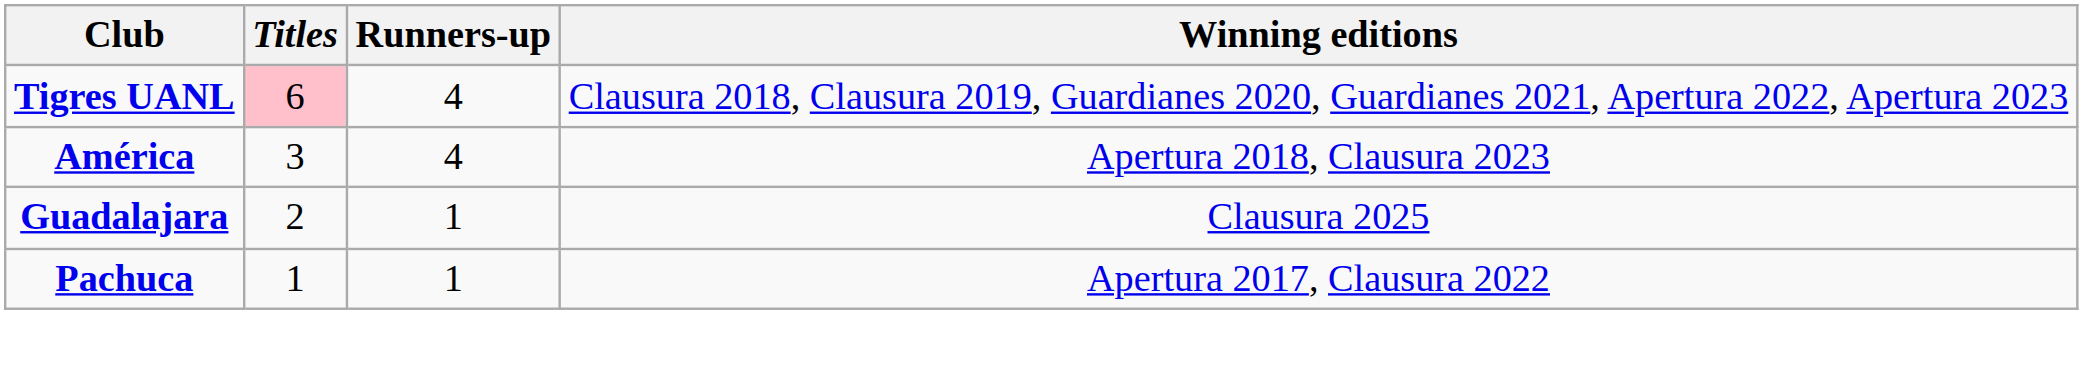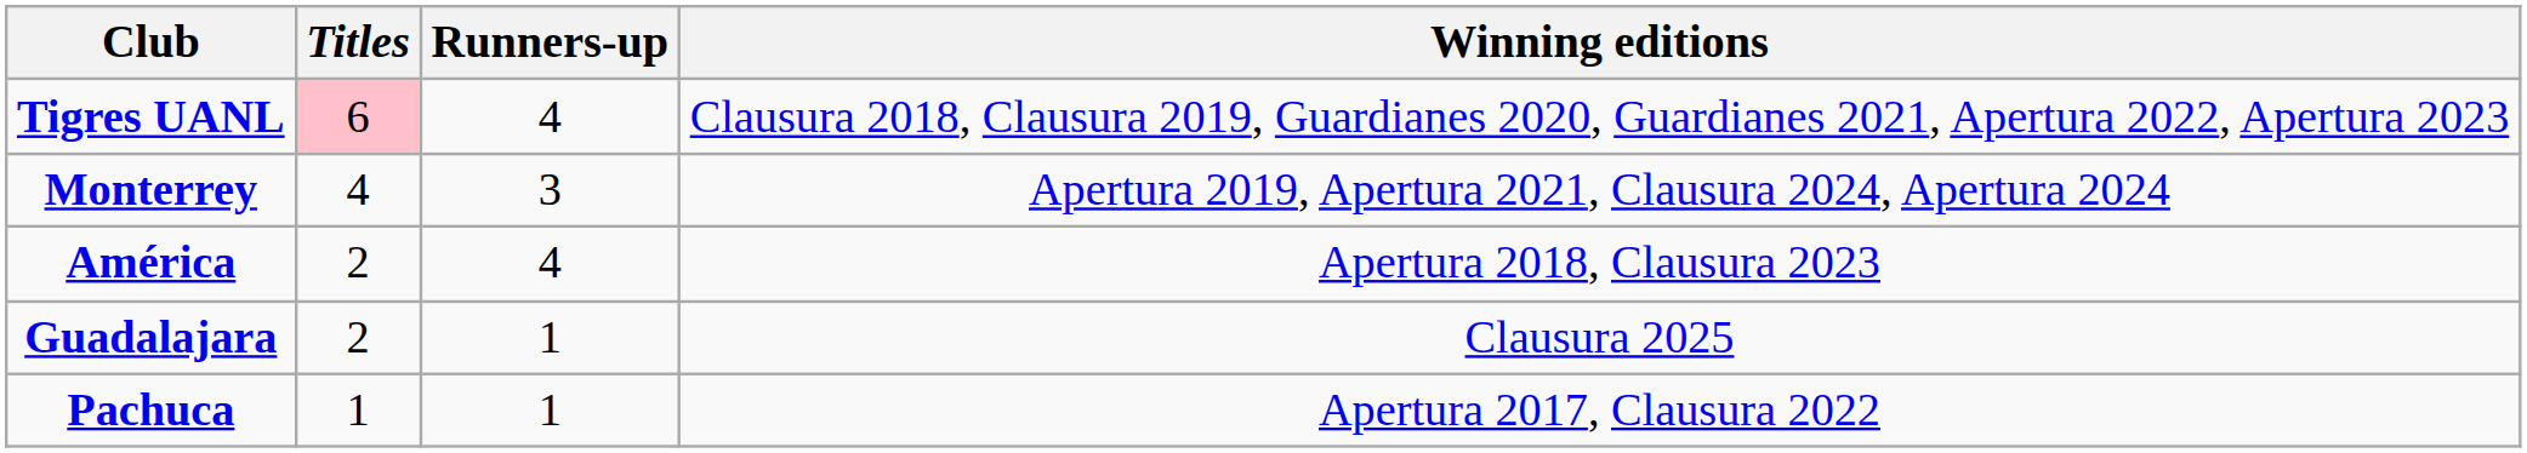+ row: Monterrey | 4 | 3 | Apertura 2019, Apertura 2021, Clausura 2024, Apertura 2024
América | Titles: 3 -> 2
